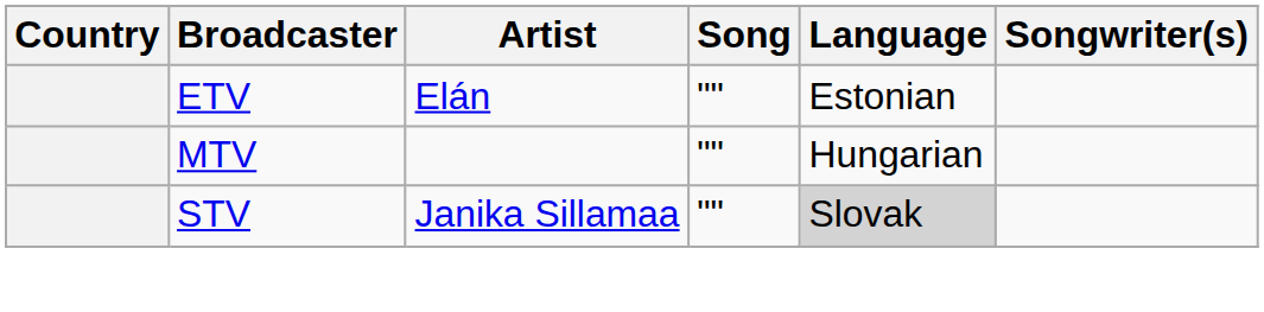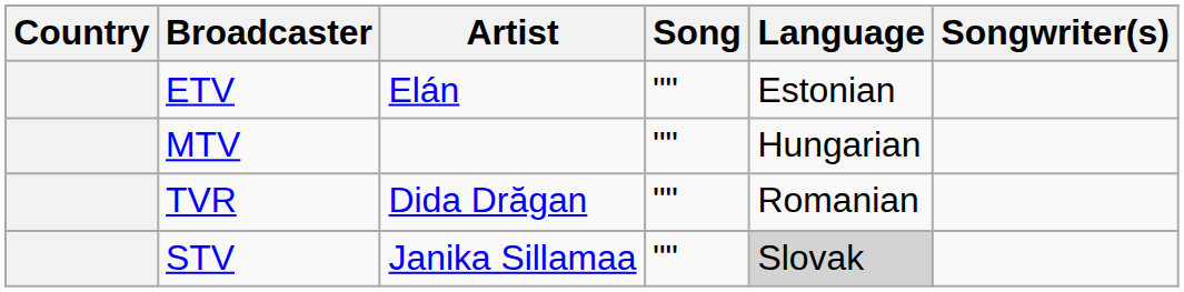+ row: TVR | Dida Drăgan | "" | Romanian
